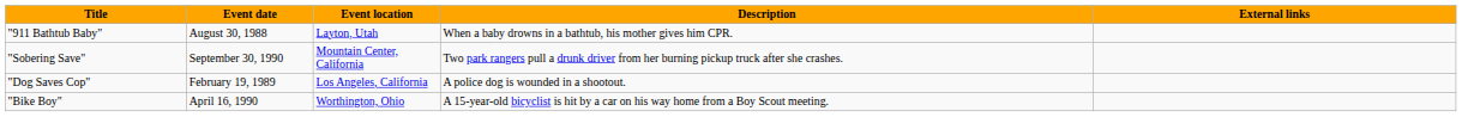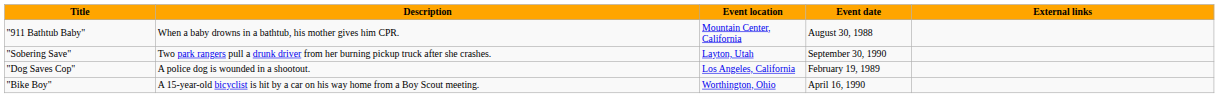columns swapped: Event date <-> Description
"911 Bathtub Baby" | Event location: Layton, Utah -> Mountain Center, California
"Sobering Save" | Event location: Mountain Center, California -> Layton, Utah
